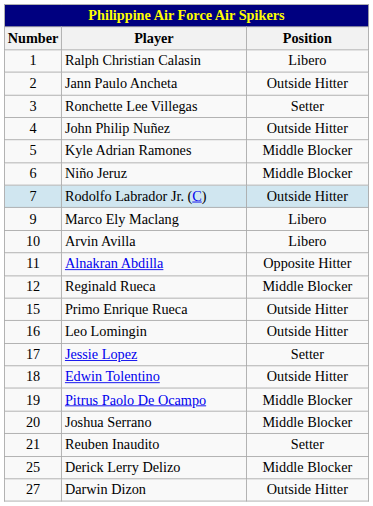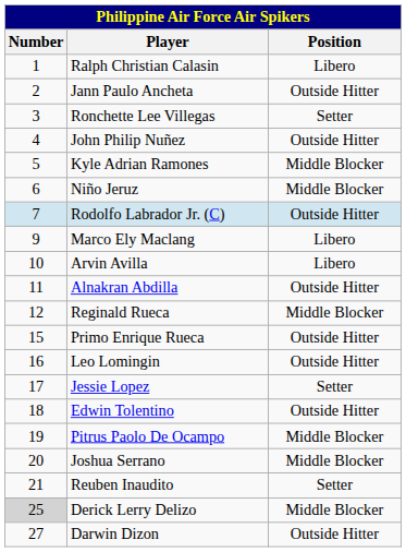Alnakran Abdilla | Position: Opposite Hitter -> Outside Hitter
Derick Lerry Delizo | Number: no background -> lightgrey background
